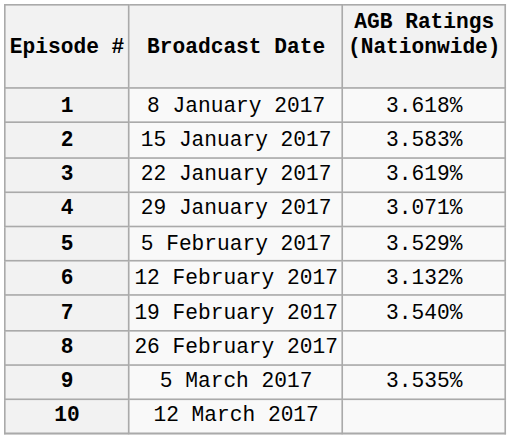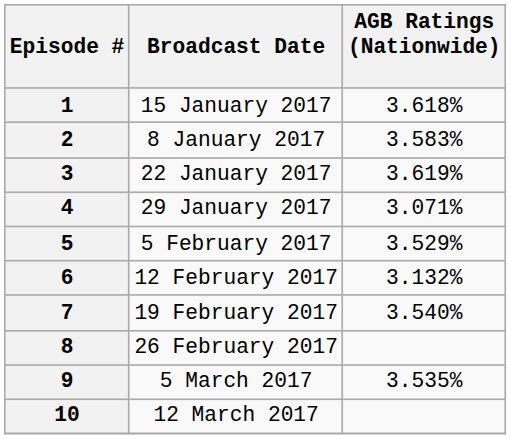1 | Broadcast Date: 8 January 2017 -> 15 January 2017
2 | Broadcast Date: 15 January 2017 -> 8 January 2017
